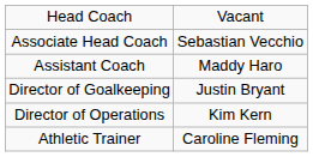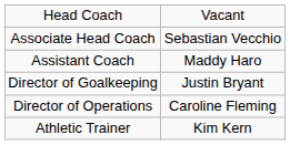Director of Operations | column 2: Kim Kern -> Caroline Fleming
Athletic Trainer | column 2: Caroline Fleming -> Kim Kern
